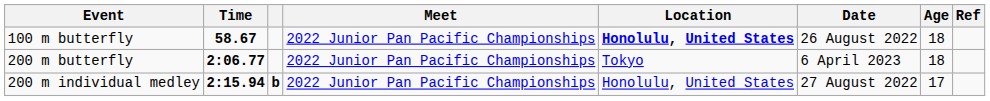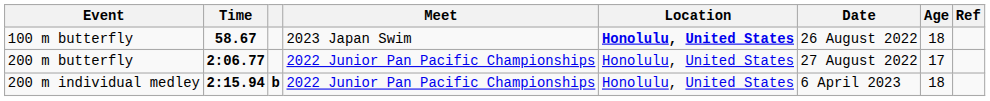100 m butterfly | Meet: 2022 Junior Pan Pacific Championships -> 2023 Japan Swim
200 m butterfly | Location: Tokyo -> Honolulu, United States
200 m butterfly | Date: 6 April 2023 -> 27 August 2022
200 m butterfly | Age: 18 -> 17
200 m individual medley | Date: 27 August 2022 -> 6 April 2023
200 m individual medley | Age: 17 -> 18
